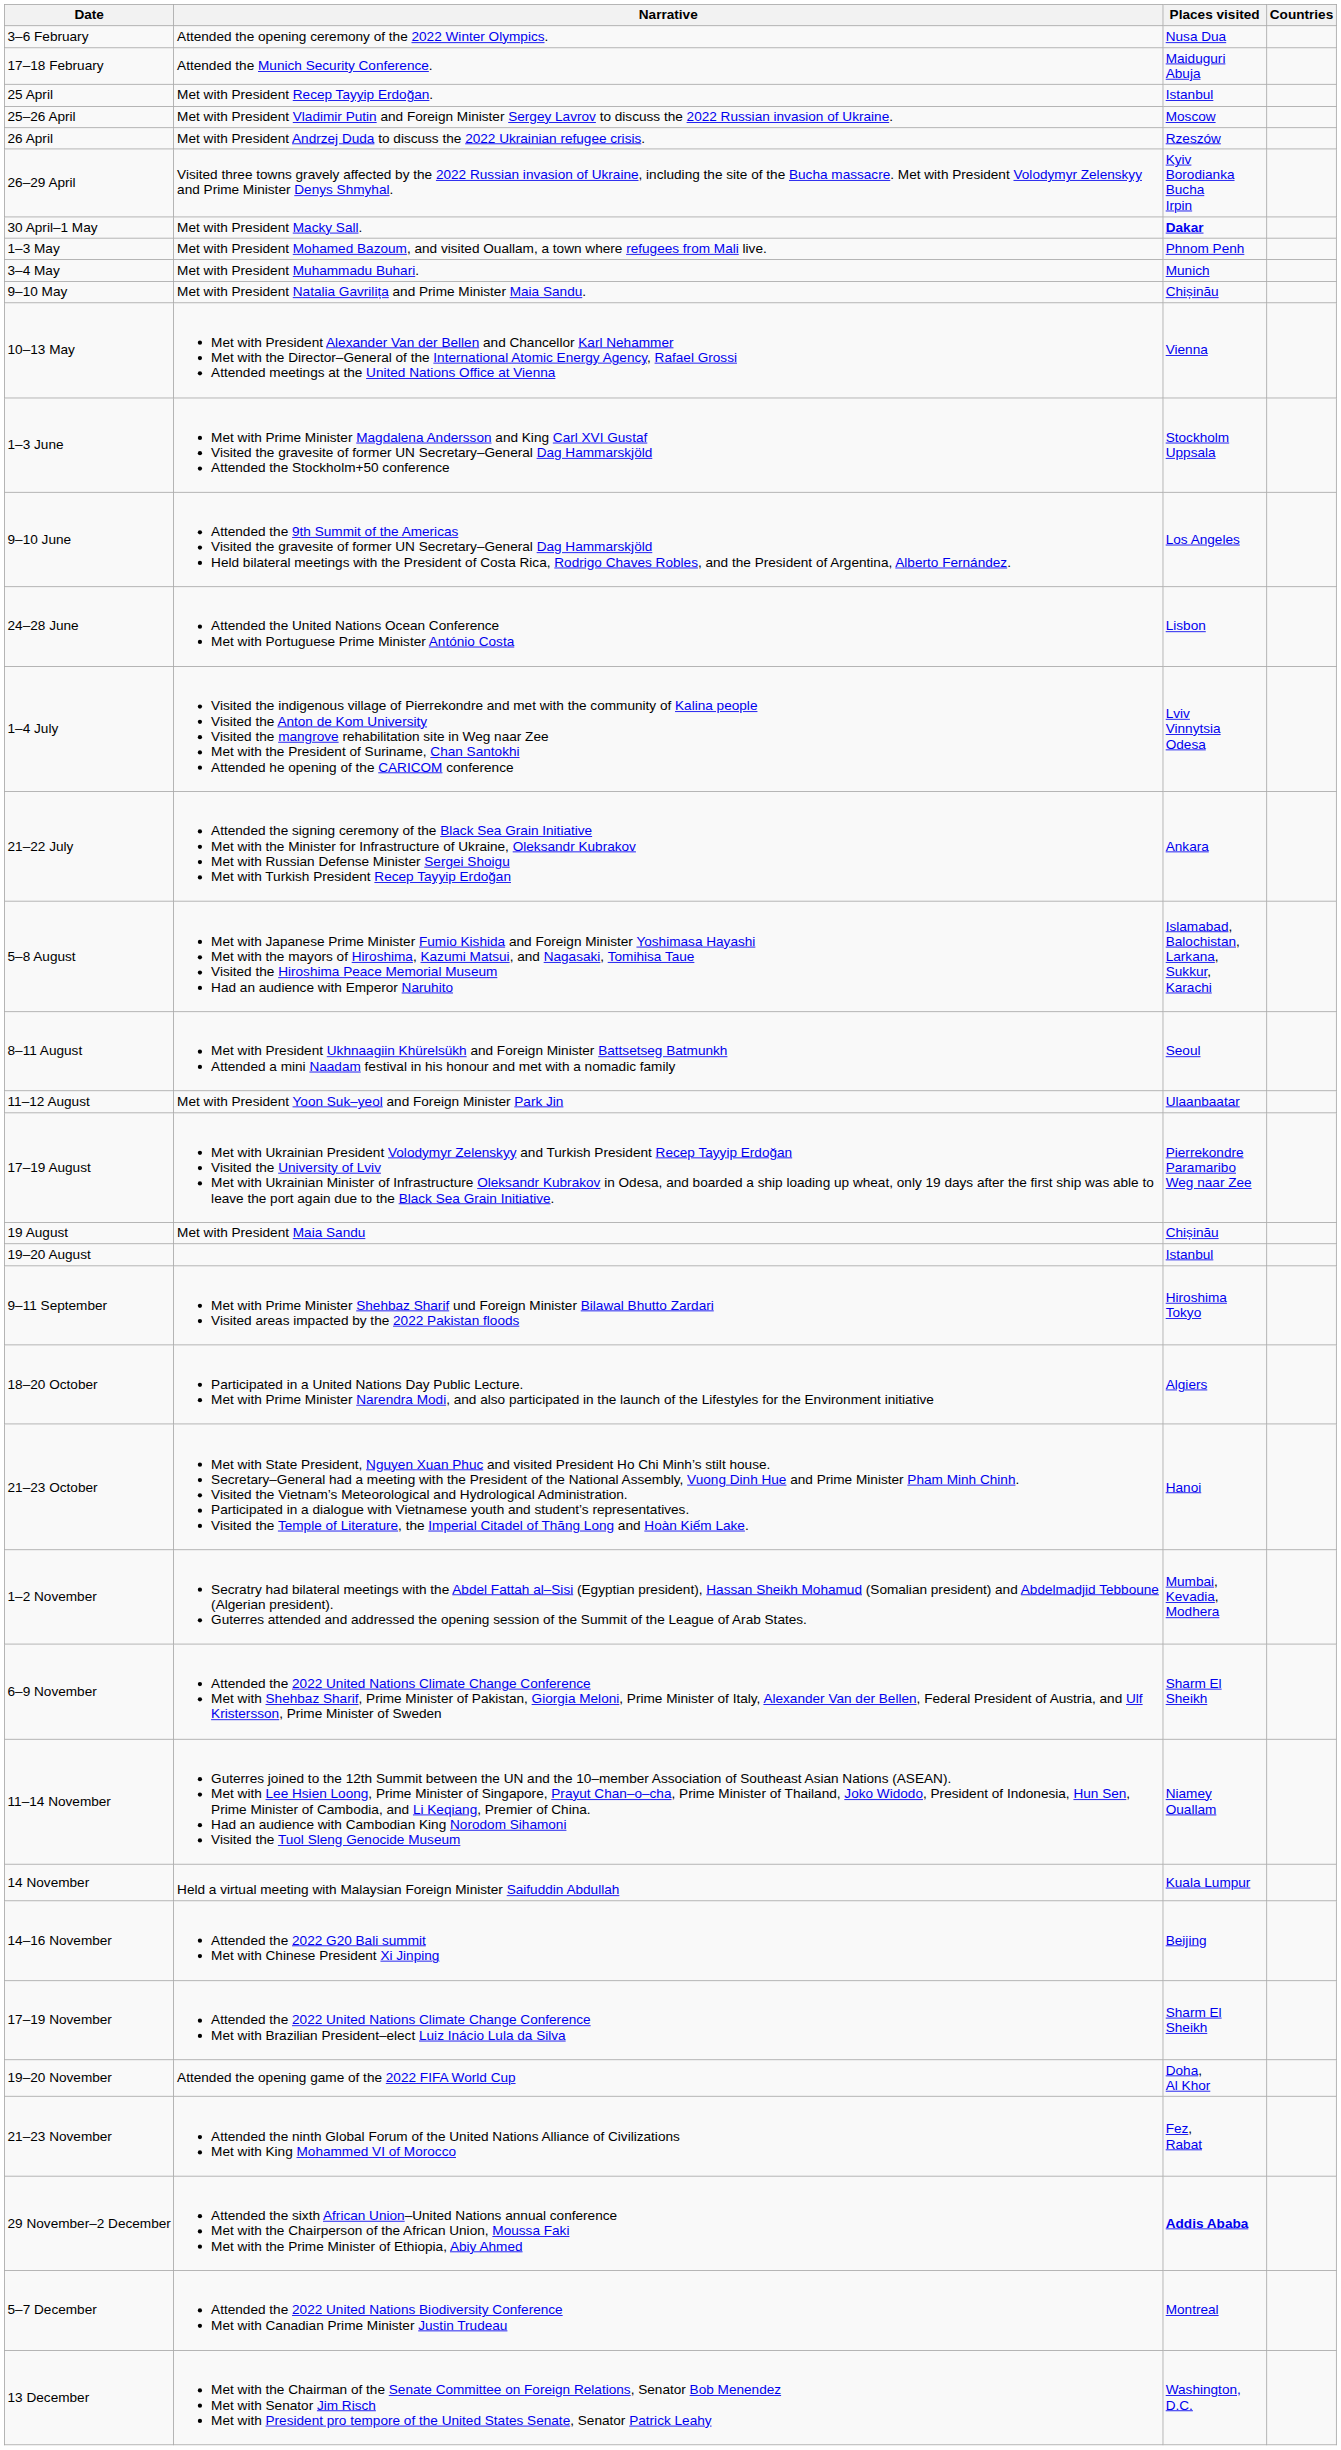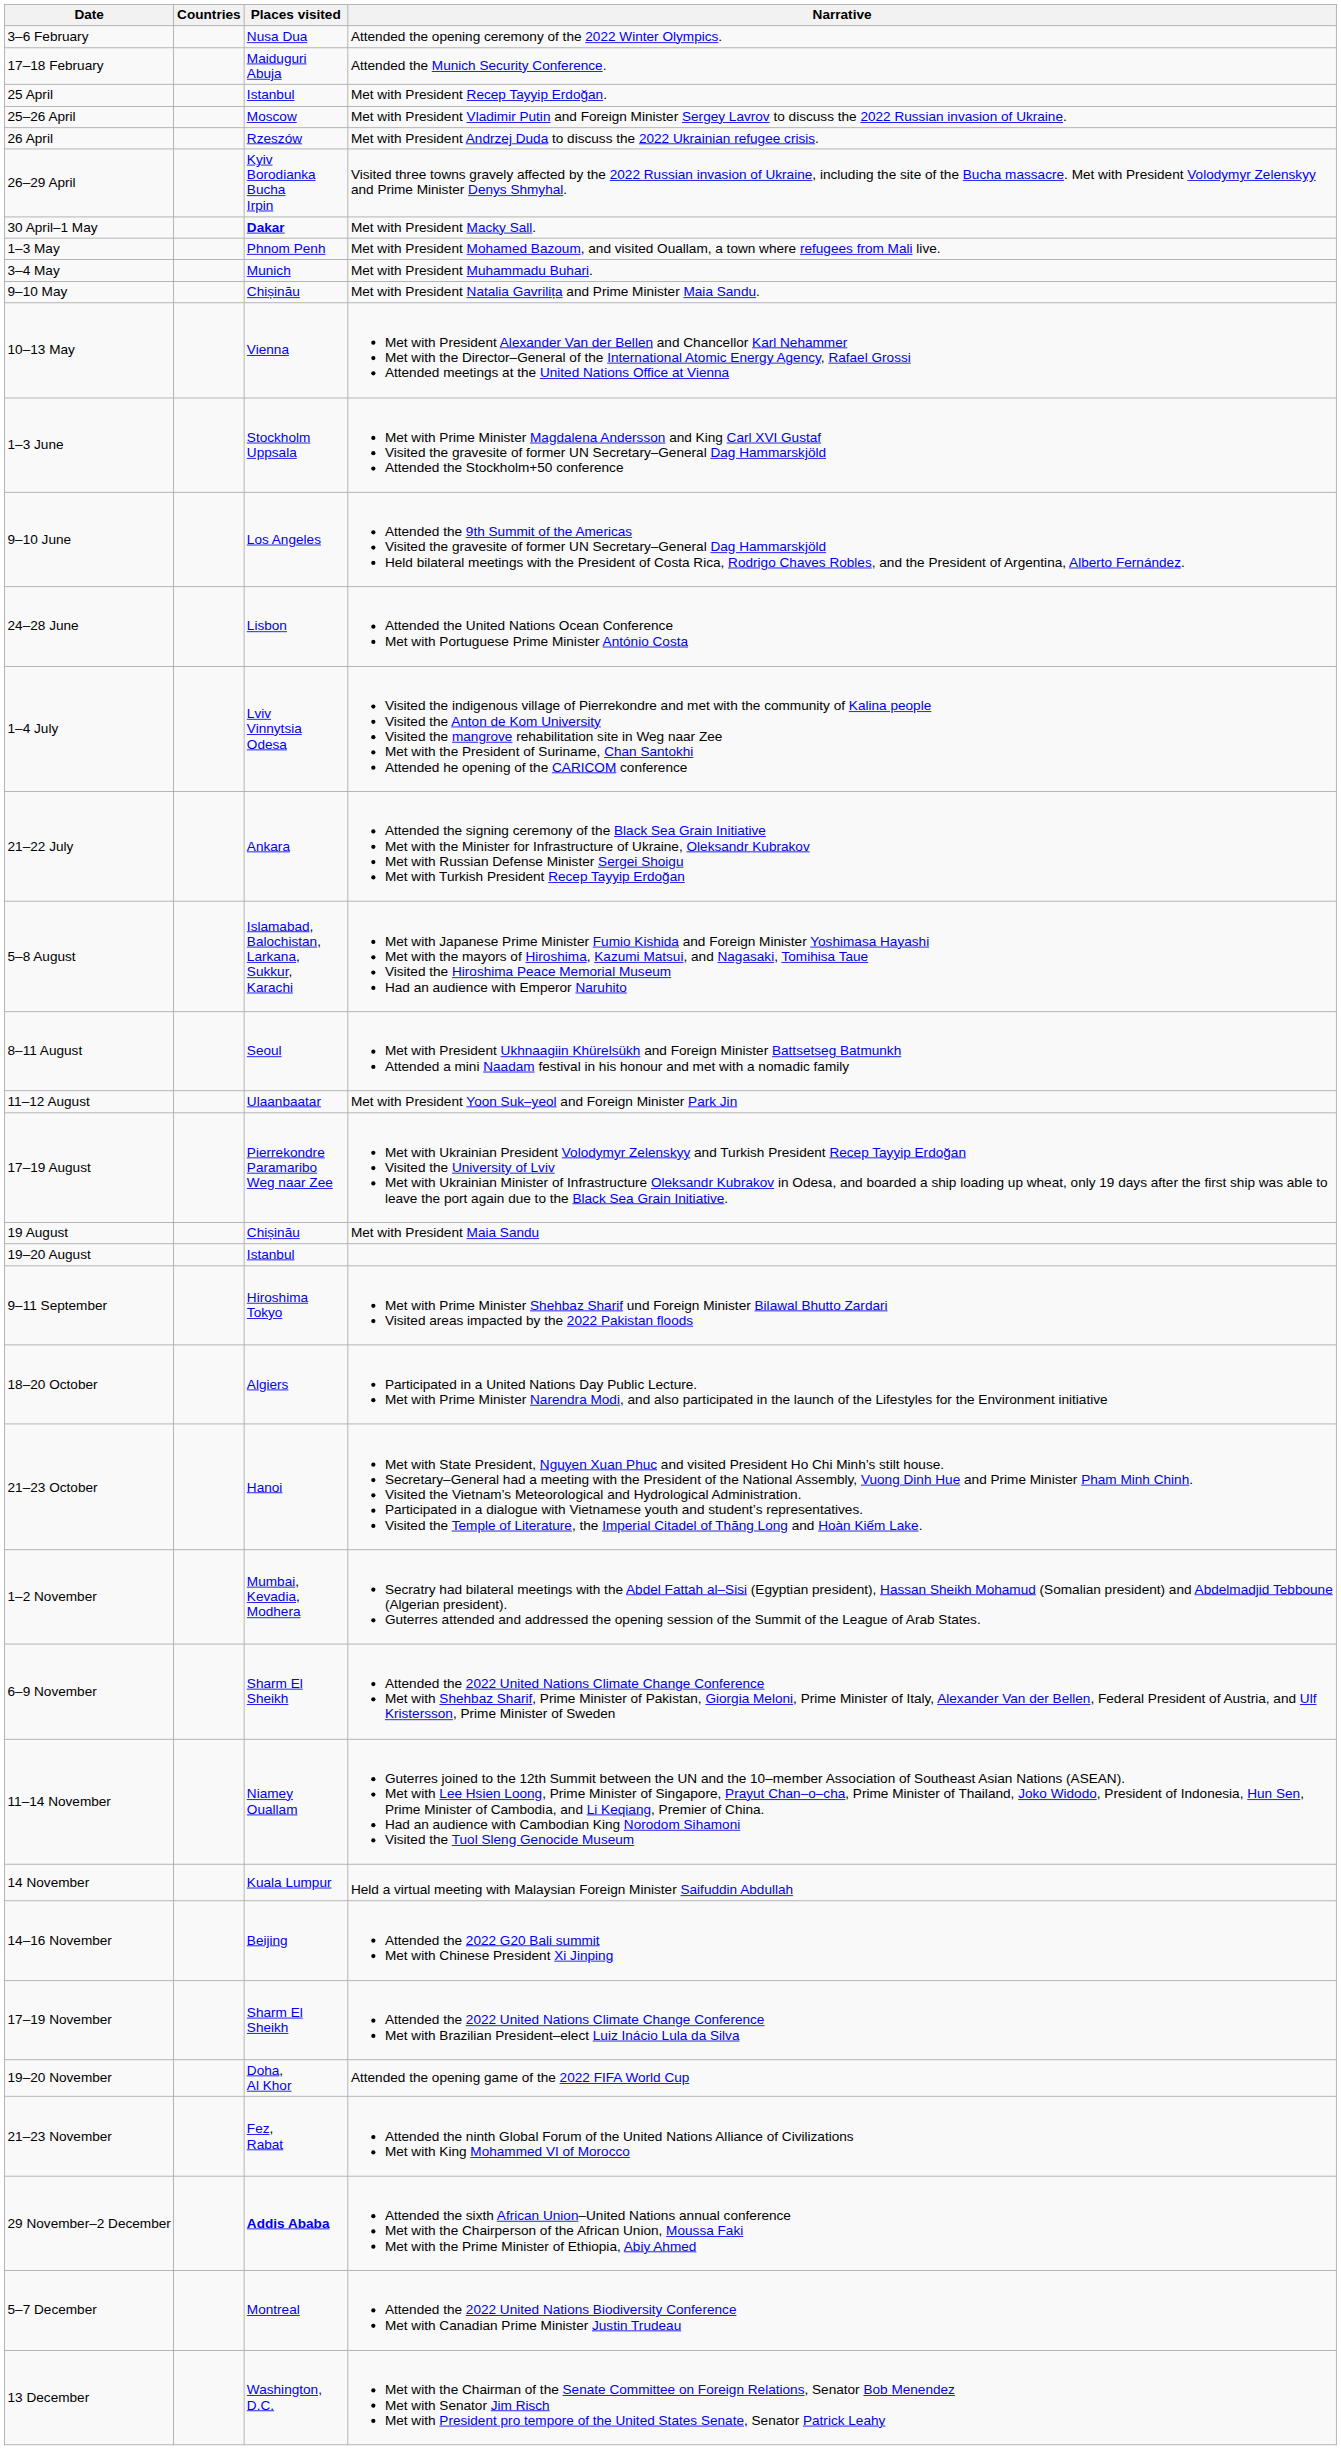columns swapped: Countries <-> Narrative
